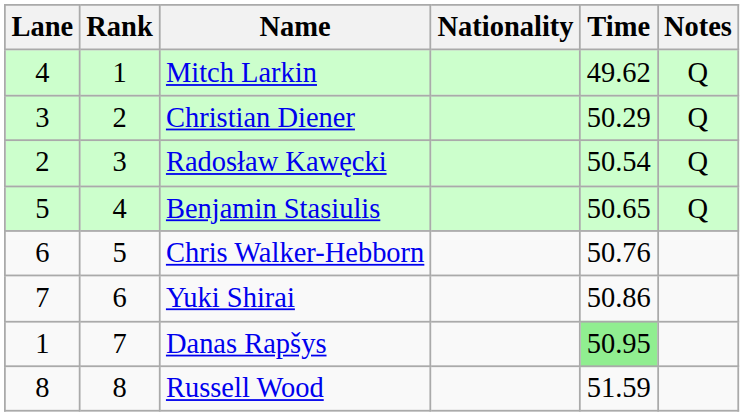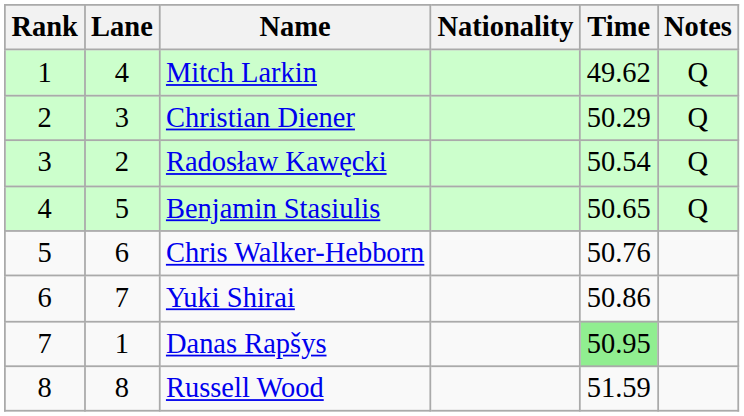columns swapped: Rank <-> Lane
